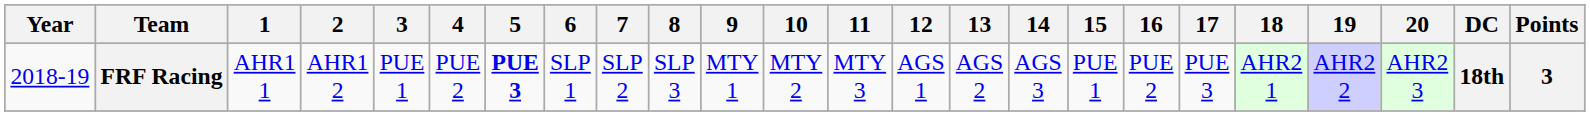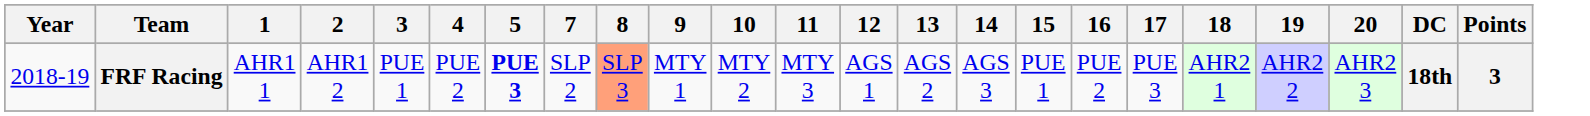- column: 6 | SLP 1
FRF Racing | 8: no background -> lightsalmon background
